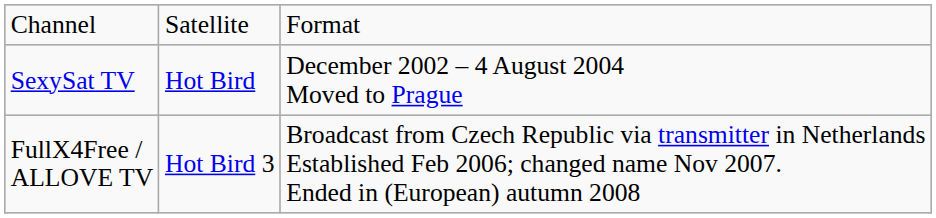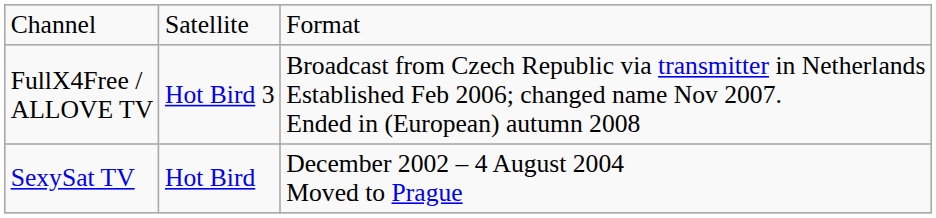rows swapped: SexySat TV <-> FullX4Free / ALLOVE TV
